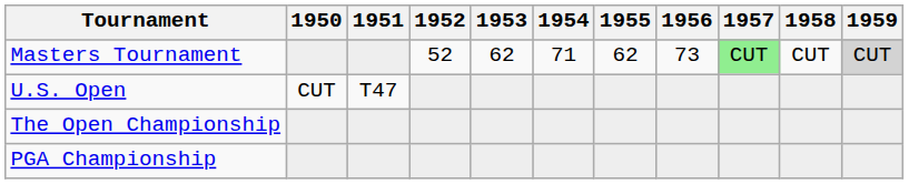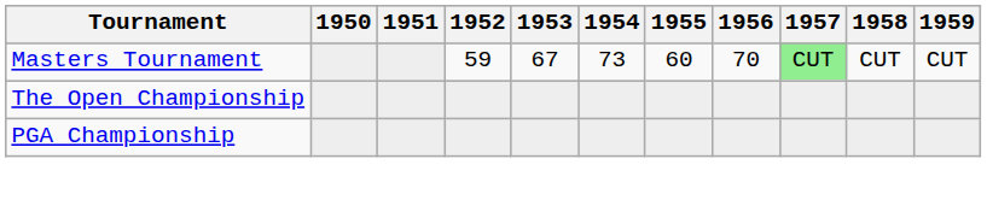Masters Tournament | 1952: 52 -> 59
Masters Tournament | 1953: 62 -> 67
Masters Tournament | 1954: 71 -> 73
Masters Tournament | 1955: 62 -> 60
Masters Tournament | 1956: 73 -> 70
Masters Tournament | 1959: lightgrey background -> no background
- row: U.S. Open | CUT | T47
